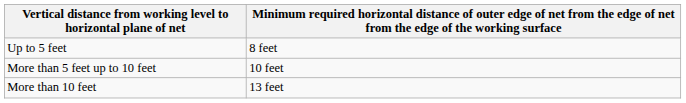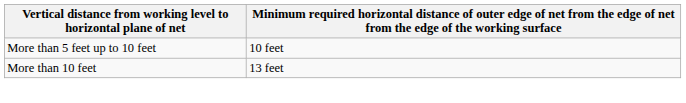- row: Up to 5 feet | 8 feet
